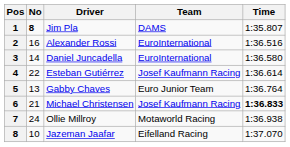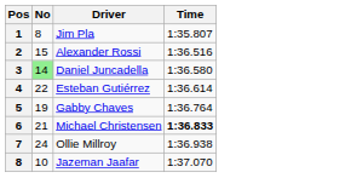- column: Team | DAMS | EuroInternational | EuroInternational | Josef Kaufmann Racing | Euro Junior Team | Josef Kaufmann Racing | Motaworld Racing | Eifelland Racing
Jim Pla | No: bold -> normal
Alexander Rossi | No: 16 -> 15
Daniel Juncadella | No: no background -> lightgreen background
Gabby Chaves | No: 13 -> 19
